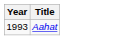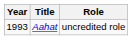+ column: Role | uncredited role
